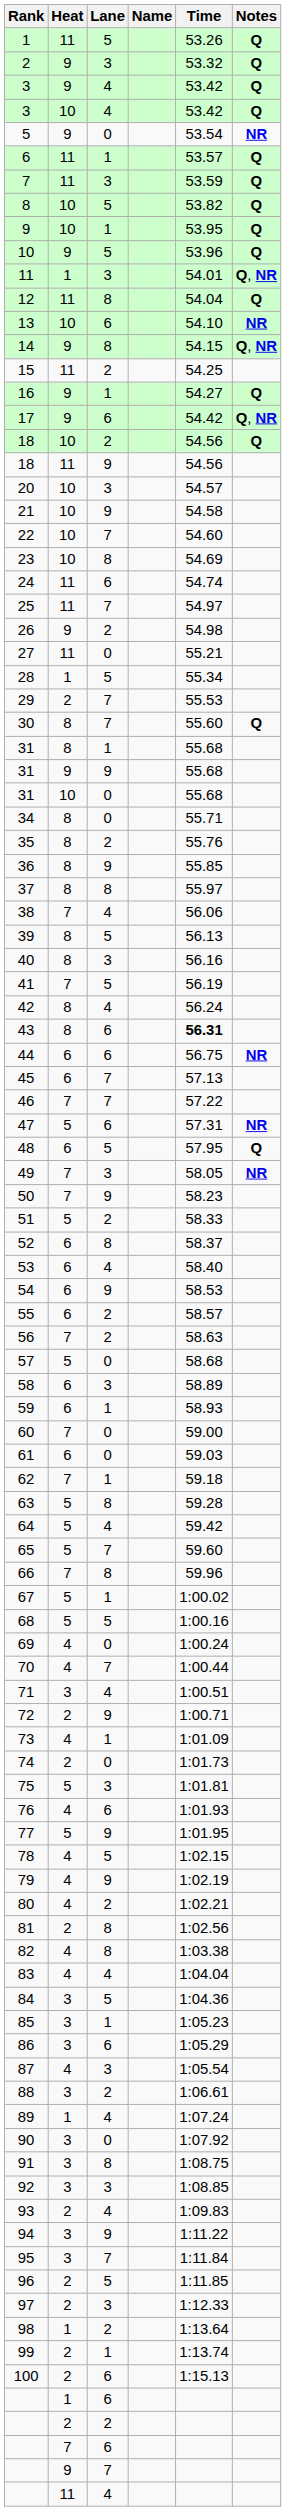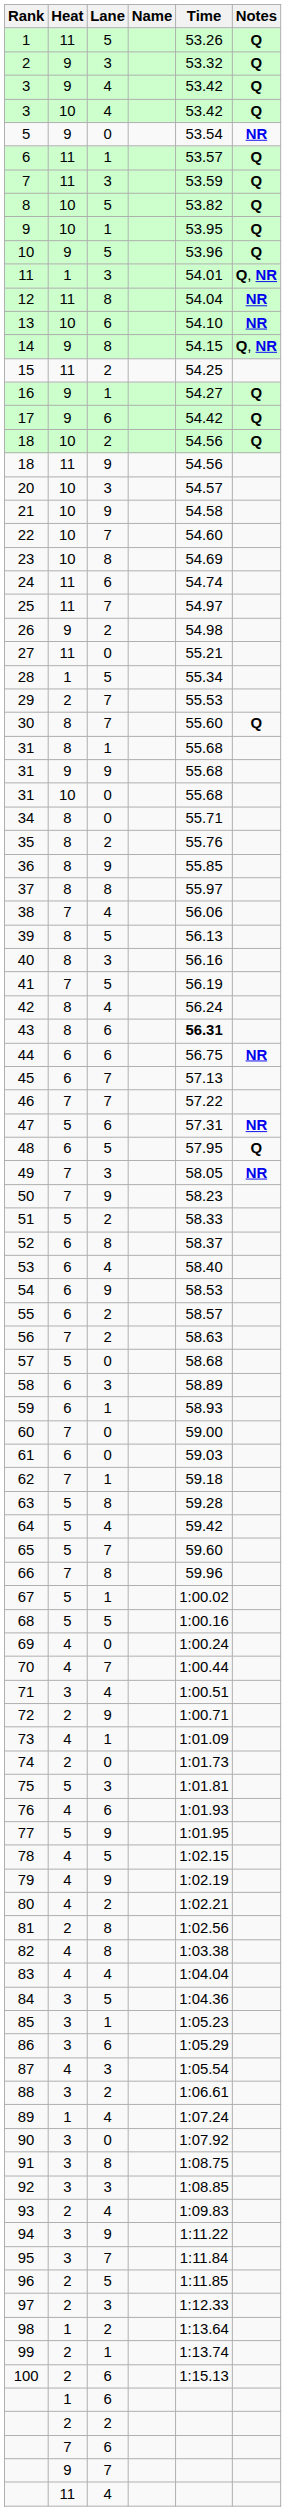12 | Notes: Q -> NR
17 | Notes: Q, NR -> Q
